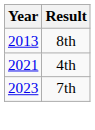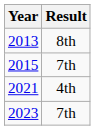+ row: 2015 | 7th
